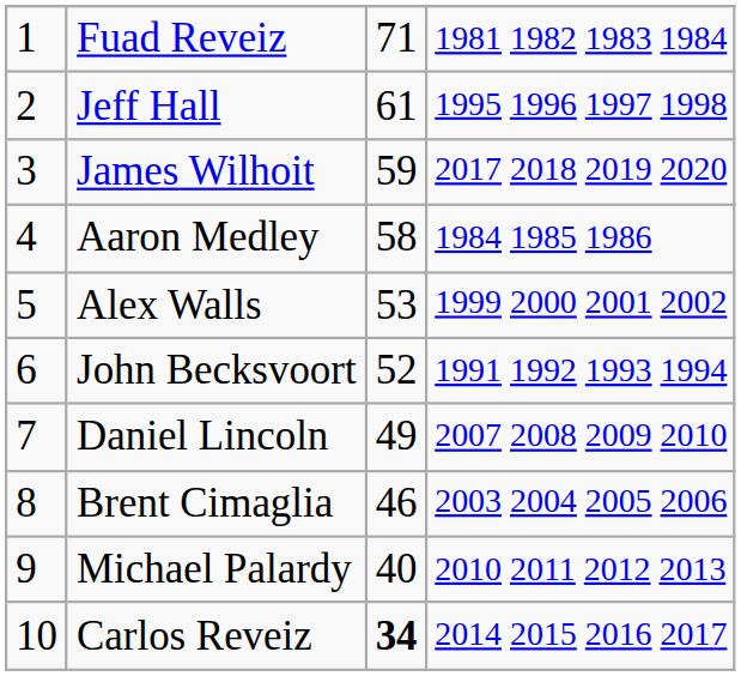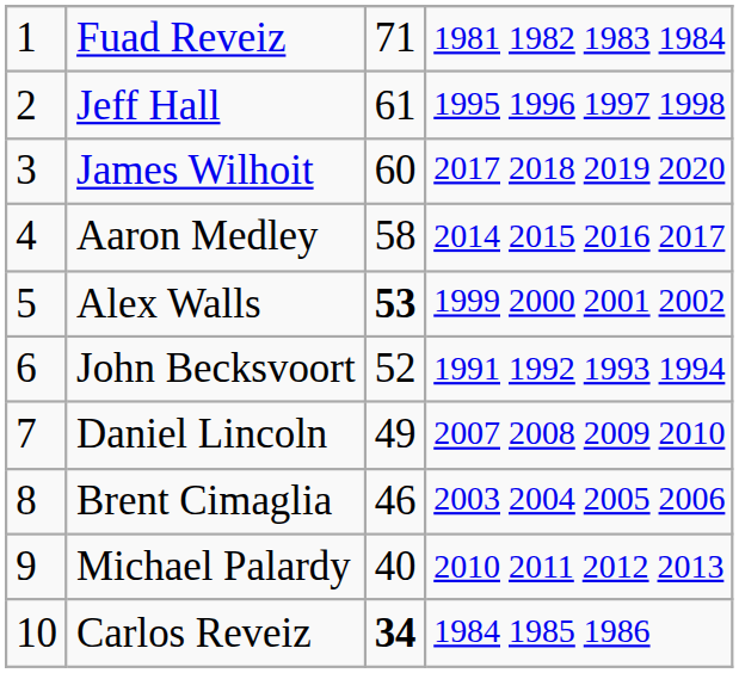James Wilhoit | column 3: 59 -> 60
Aaron Medley | column 4: 1984 1985 1986 -> 2014 2015 2016 2017
Alex Walls | column 3: normal -> bold
Carlos Reveiz | column 4: 2014 2015 2016 2017 -> 1984 1985 1986
